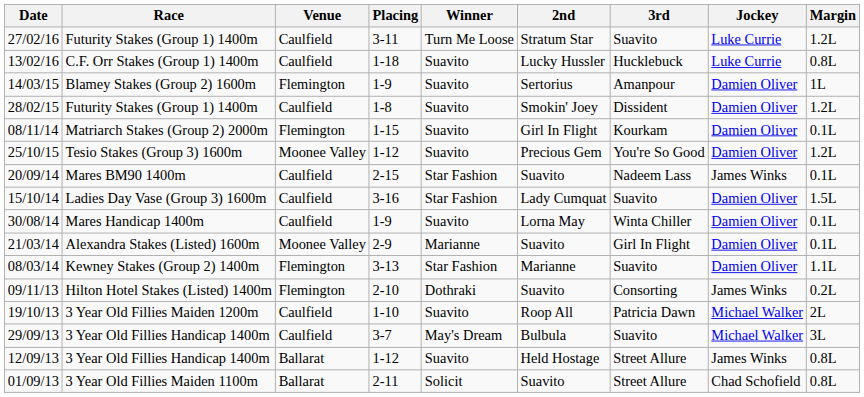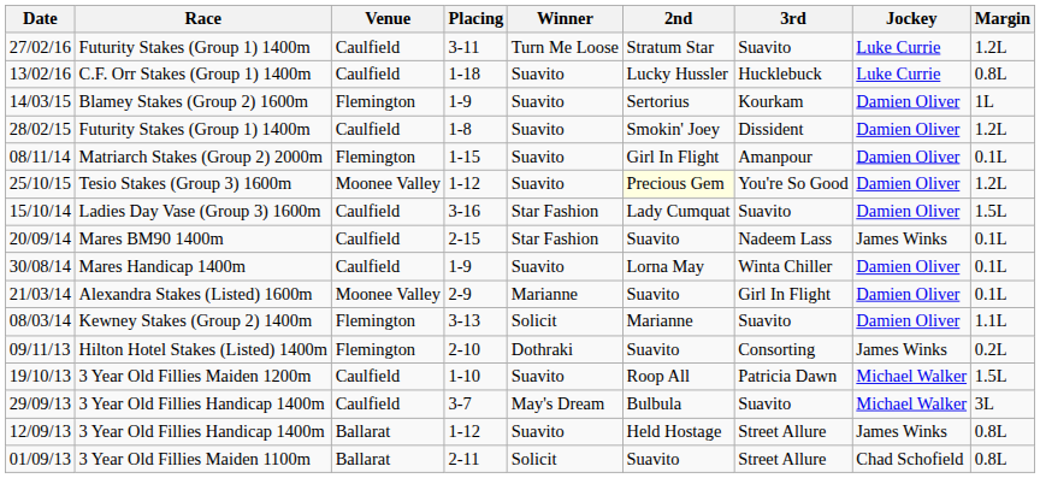14/03/15 | 3rd: Amanpour -> Kourkam
08/11/14 | 3rd: Kourkam -> Amanpour
25/10/15 | 2nd: no background -> lightyellow background
rows swapped: 15/10/14 <-> 20/09/14
08/03/14 | Winner: Star Fashion -> Solicit
19/10/13 | Margin: 2L -> 1.5L
